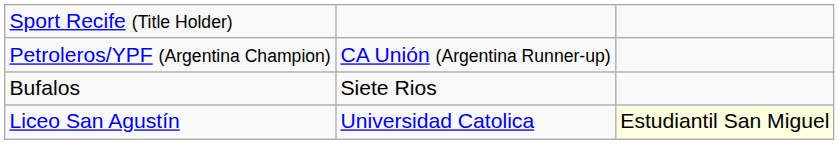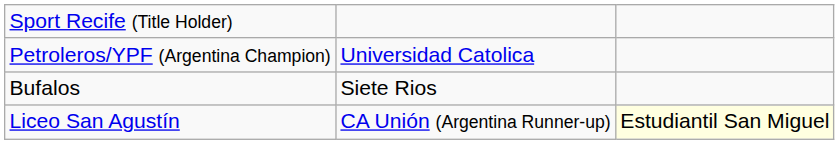Petroleros/YPF (Argentina Champion) | column 2: CA Unión (Argentina Runner-up) -> Universidad Catolica
Liceo San Agustín | column 2: Universidad Catolica -> CA Unión (Argentina Runner-up)
